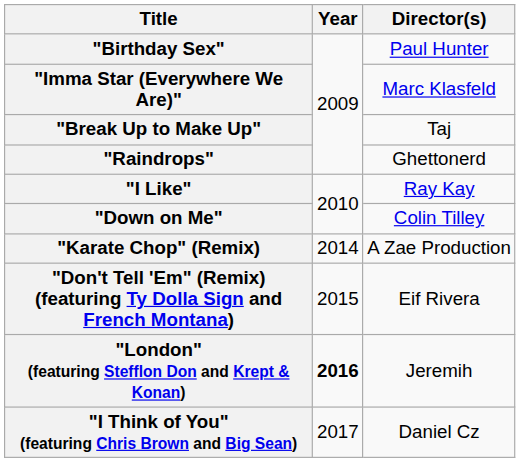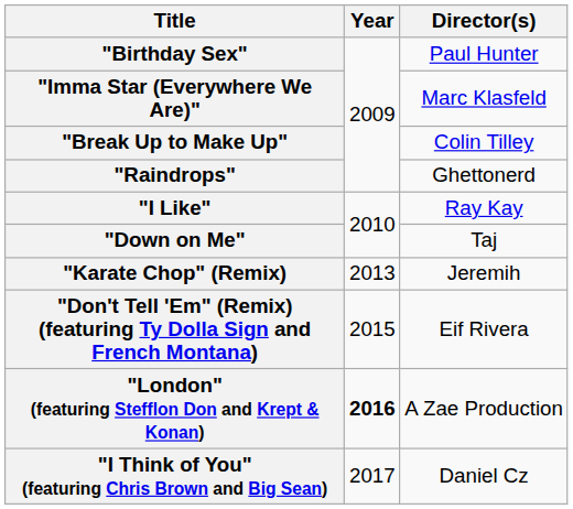"Break Up to Make Up" | Director(s): Taj -> Colin Tilley
"Down on Me" | Director(s): Colin Tilley -> Taj
"Karate Chop" (Remix) | Year: 2014 -> 2013
"Karate Chop" (Remix) | Director(s): A Zae Production -> Jeremih
"London" (featuring Stefflon Don and Krept & Konan) | Director(s): Jeremih -> A Zae Production
